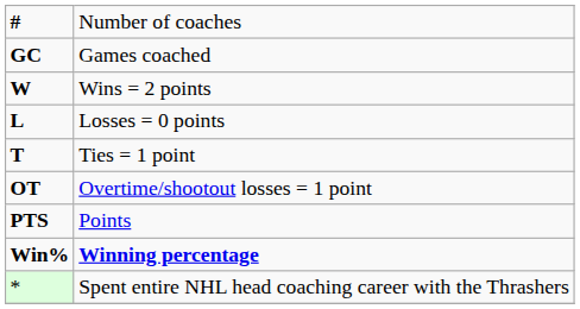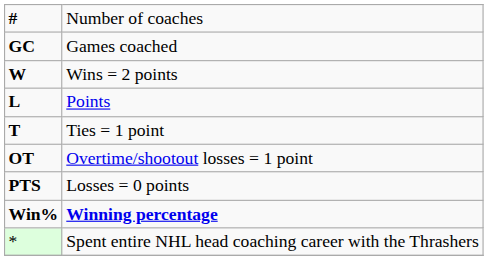L | column 2: Losses = 0 points -> Points
PTS | column 2: Points -> Losses = 0 points
